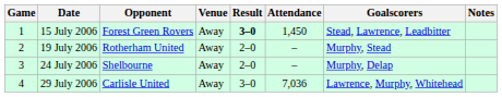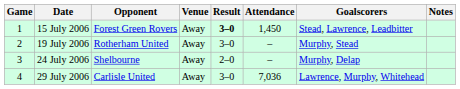19 July 2006 | Result: 2–0 -> 3–0
